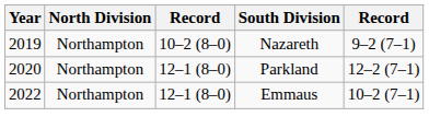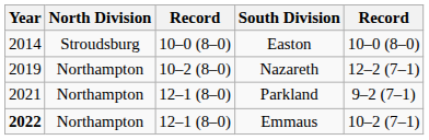+ row: 2014 | Stroudsburg | 10–0 (8–0) | Easton | 10–0 (8–0)
Nazareth | column 5: 9–2 (7–1) -> 12–2 (7–1)
Parkland | Year: 2020 -> 2021
Parkland | column 5: 12–2 (7–1) -> 9–2 (7–1)
Emmaus | Year: normal -> bold
